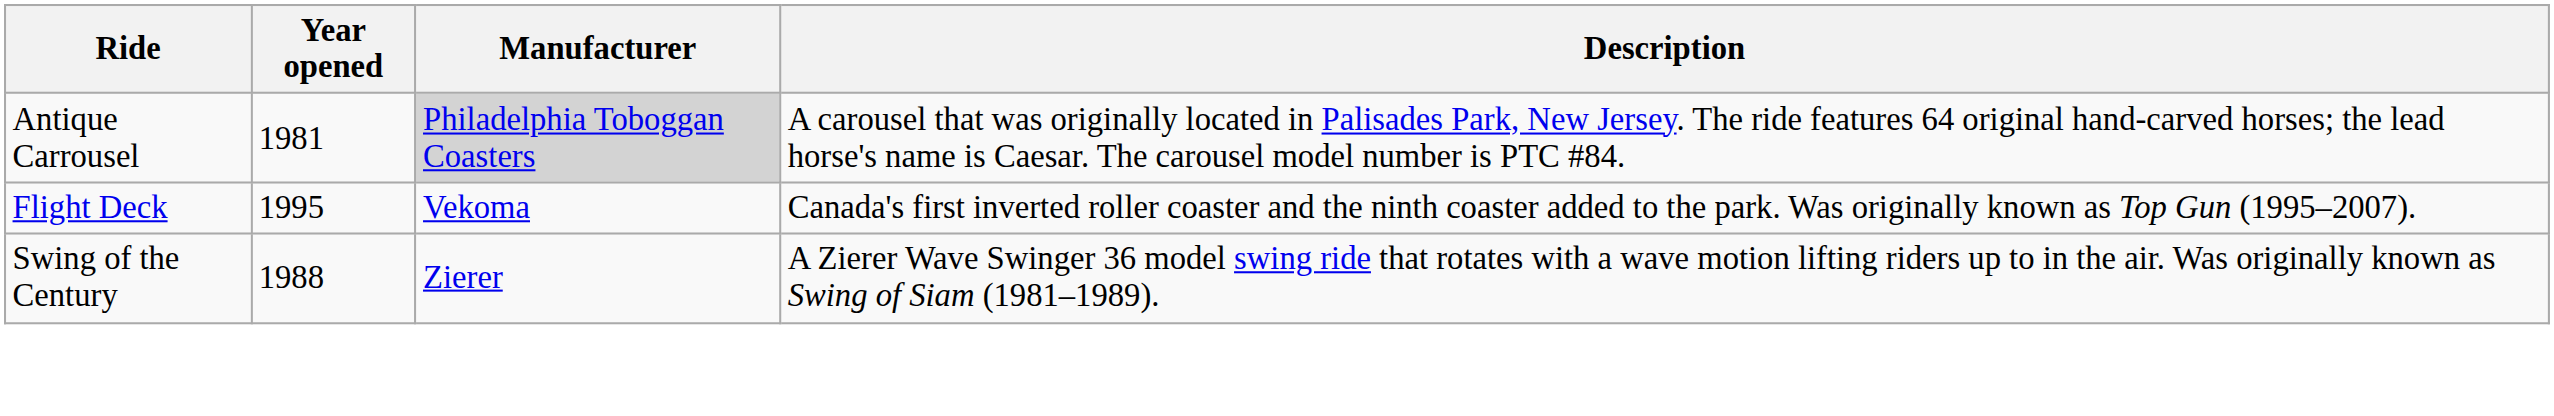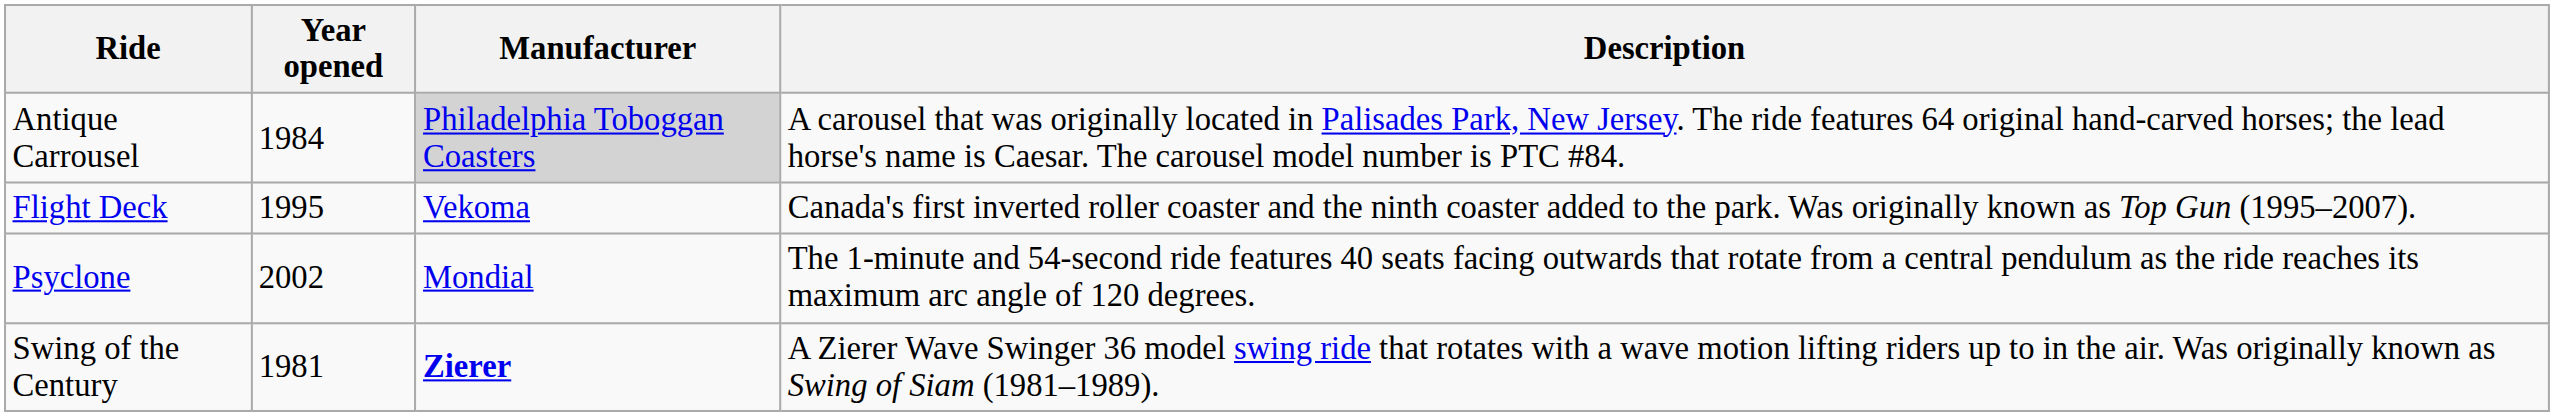Antique Carrousel | Year opened: 1981 -> 1984
+ row: Psyclone | 2002 | Mondial | The 1-minute and 54-second ride features 40 seats facing outwards that rotate from a central pendulum as the ride reaches its maximum arc angle of 120 degrees.
Swing of the Century | Year opened: 1988 -> 1981
Swing of the Century | Manufacturer: normal -> bold
